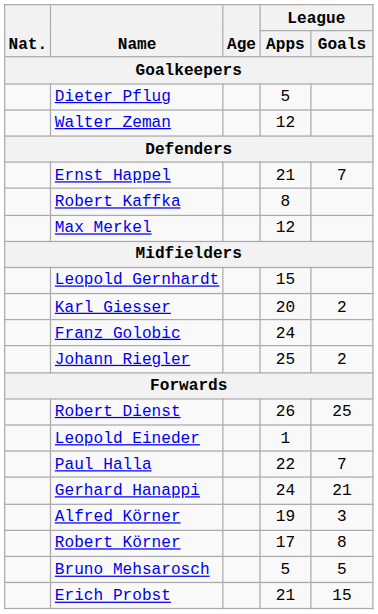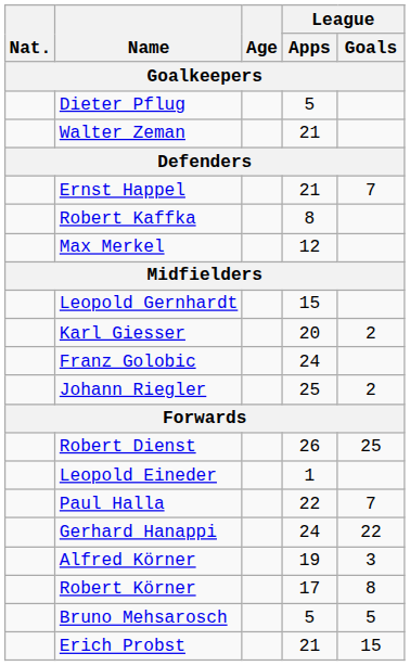Walter Zeman | League / Apps: 12 -> 21
Gerhard Hanappi | League / Goals: 21 -> 22
